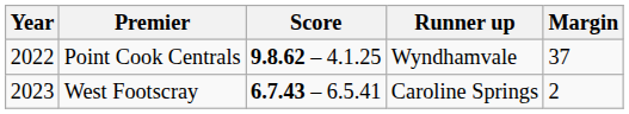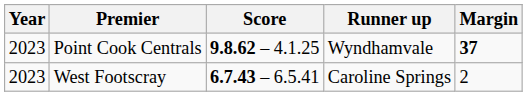Point Cook Centrals | Year: 2022 -> 2023
Point Cook Centrals | Margin: normal -> bold
